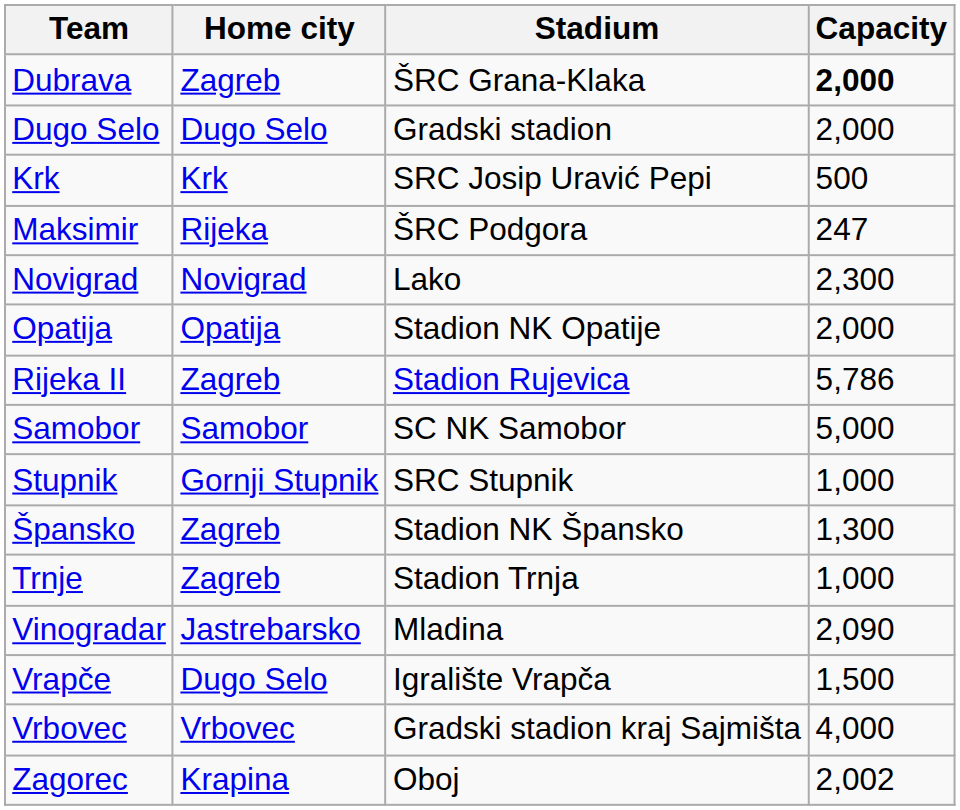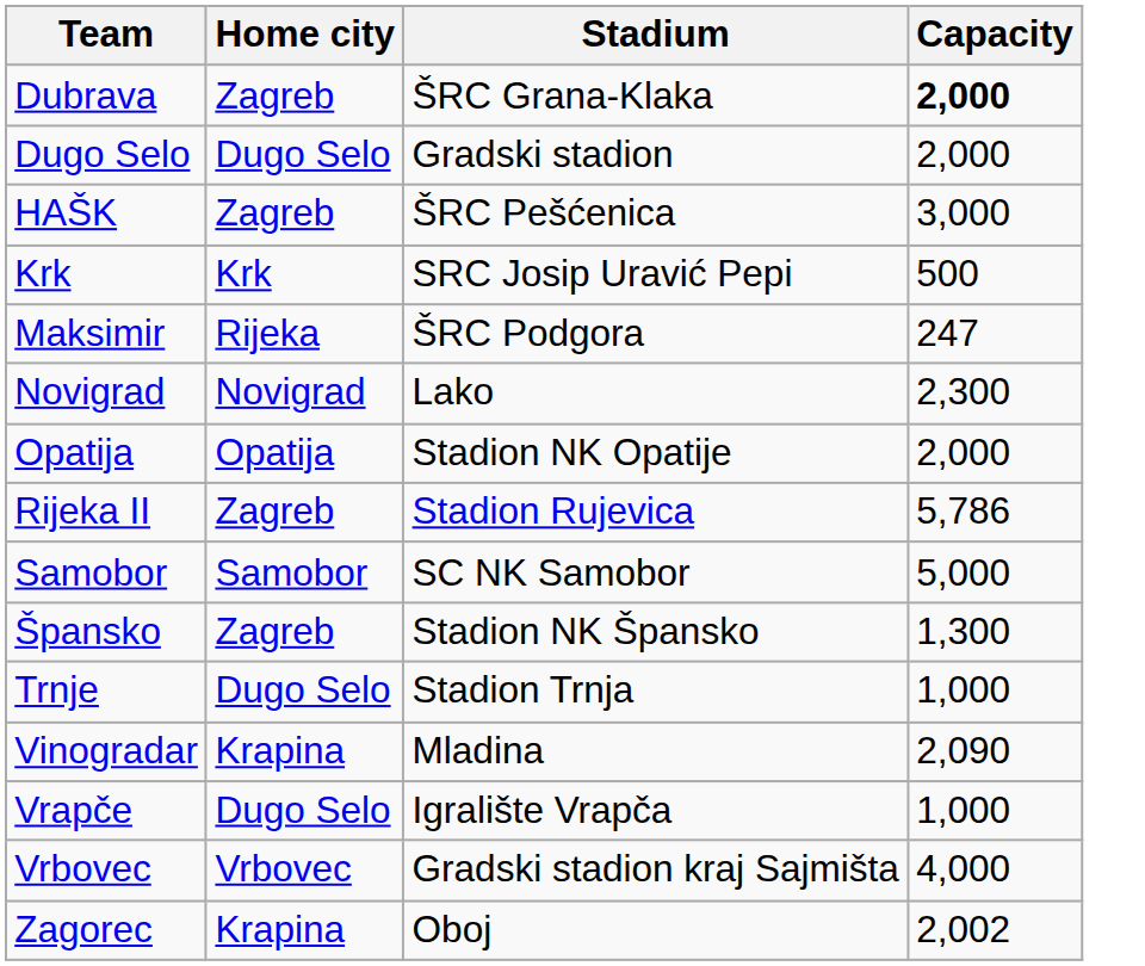+ row: HAŠK | Zagreb | ŠRC Pešćenica | 3,000
- row: Stupnik | Gornji Stupnik | SRC Stupnik | 1,000
Trnje | Home city: Zagreb -> Dugo Selo
Vinogradar | Home city: Jastrebarsko -> Krapina
Vrapče | Capacity: 1,500 -> 1,000
